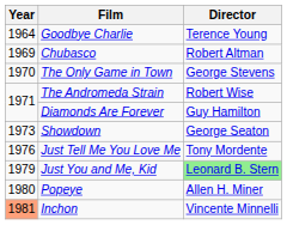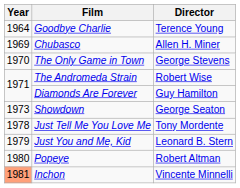Chubasco | Director: Robert Altman -> Allen H. Miner
Just Tell Me You Love Me | Year: 1976 -> 1978
Just You and Me, Kid | Director: lightgreen background -> no background
Popeye | Director: Allen H. Miner -> Robert Altman
